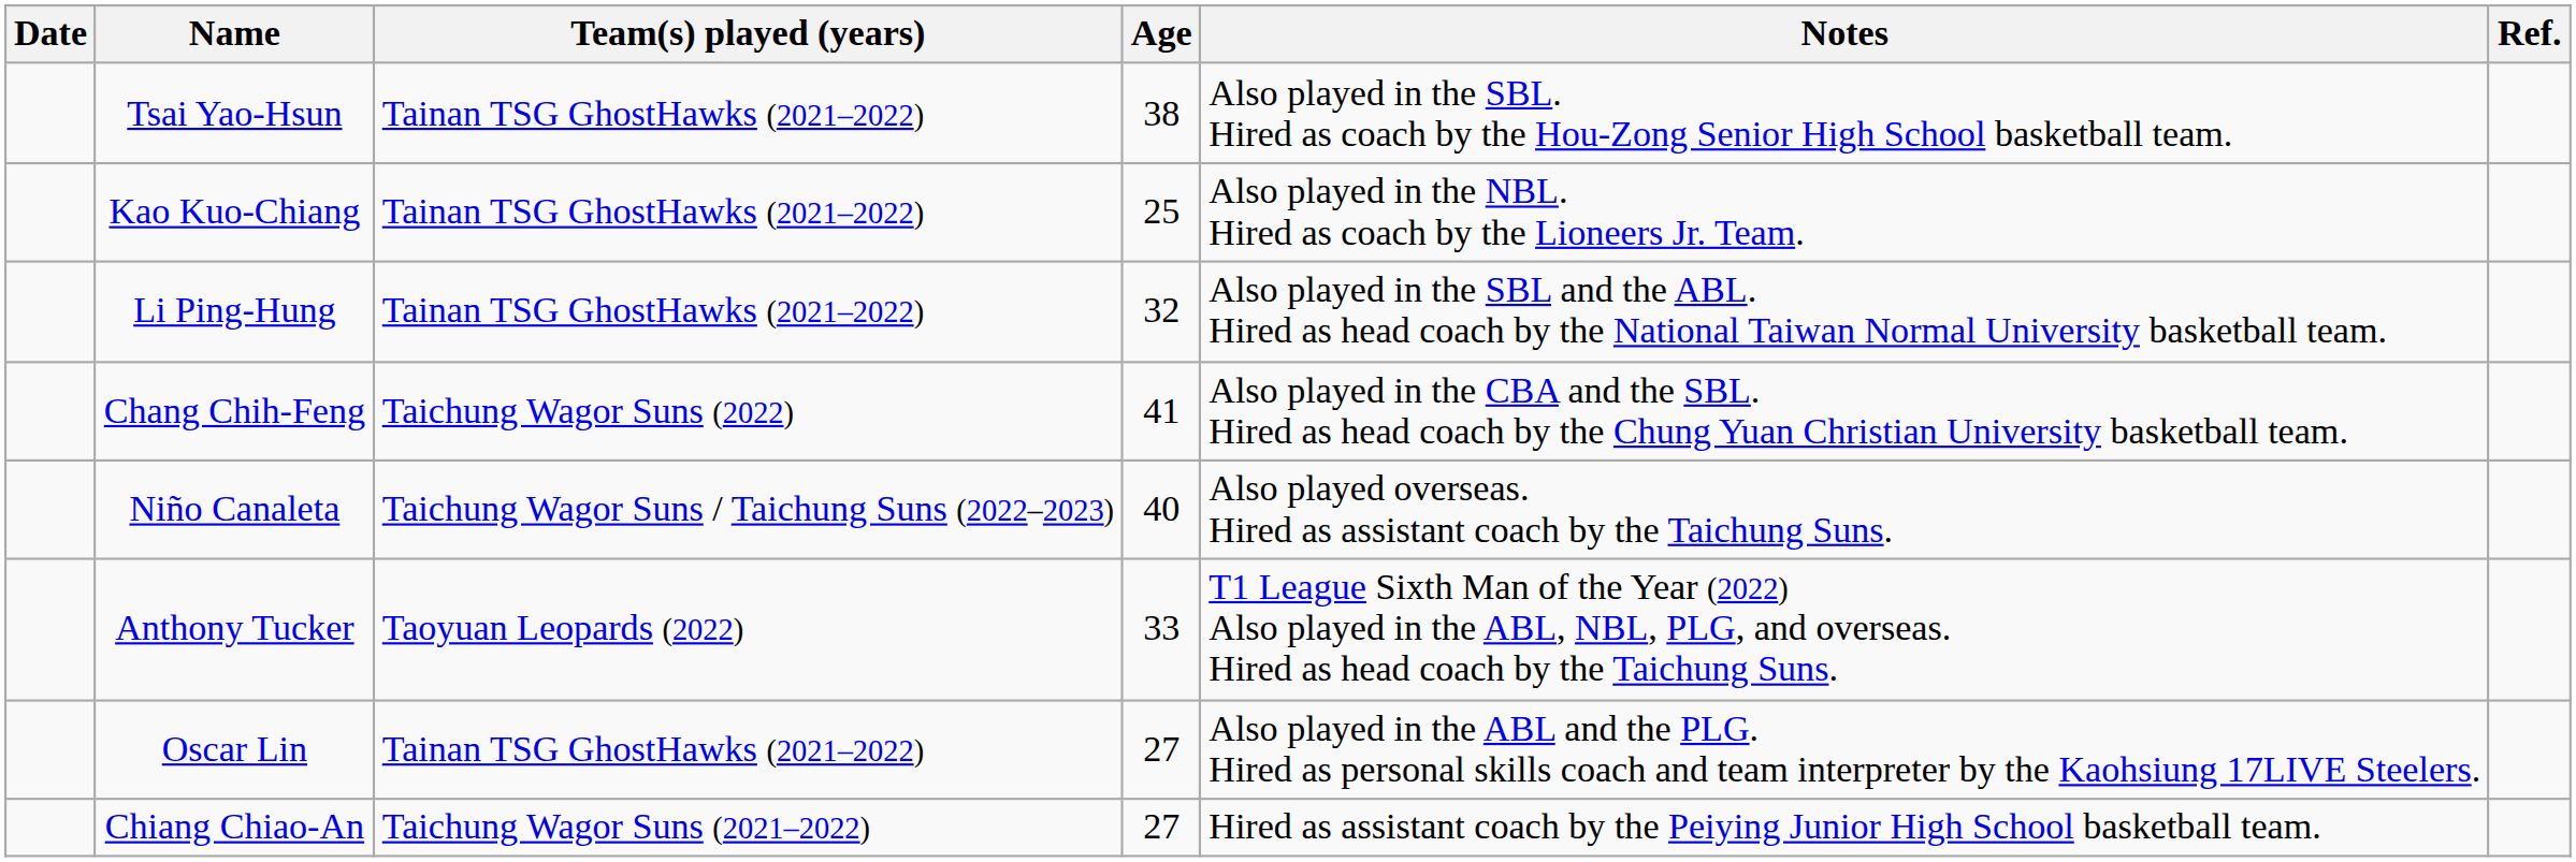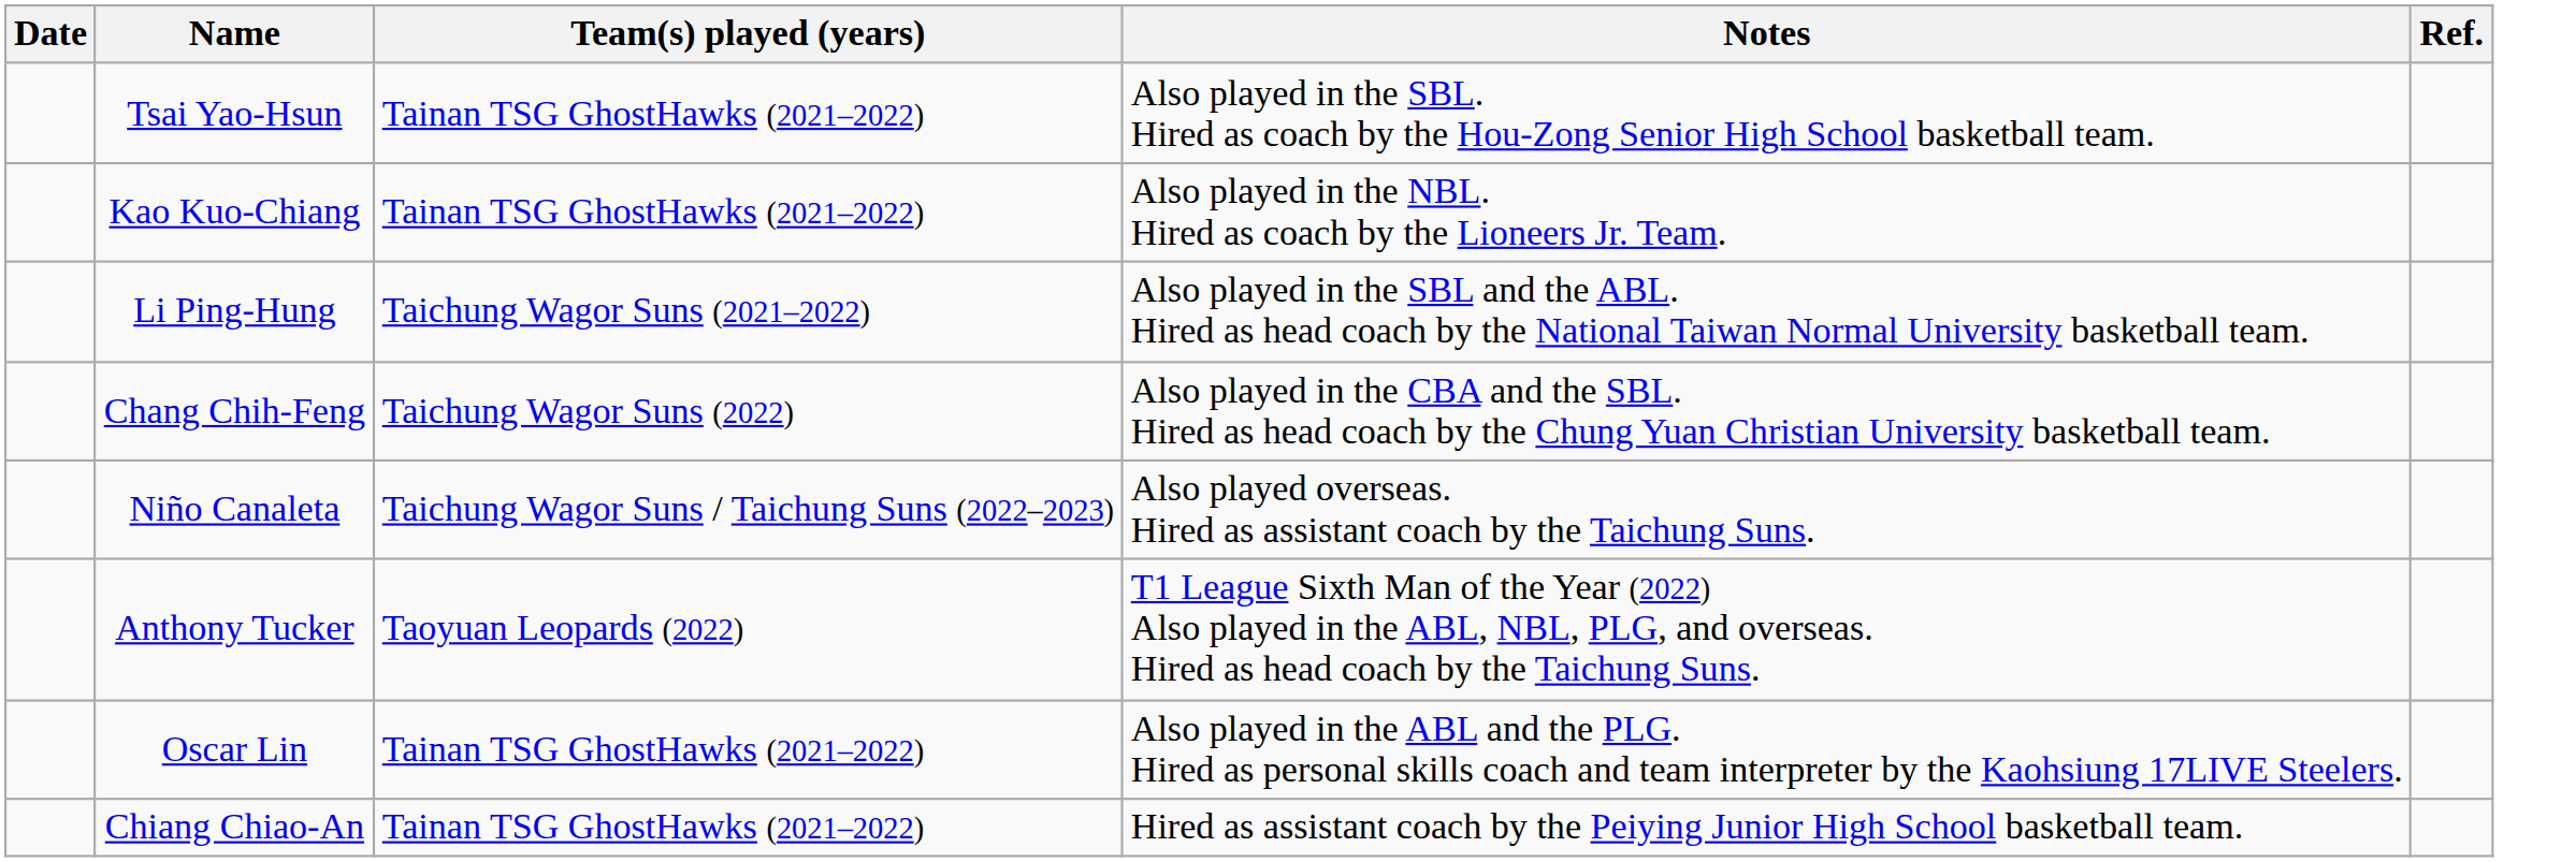- column: Age | 38 | 25 | 32 | 41 | 40 | 33 | 27 | 27
Li Ping-Hung | Team(s) played (years): Tainan TSG GhostHawks (2021–2022) -> Taichung Wagor Suns (2021–2022)
Chiang Chiao-An | Team(s) played (years): Taichung Wagor Suns (2021–2022) -> Tainan TSG GhostHawks (2021–2022)
